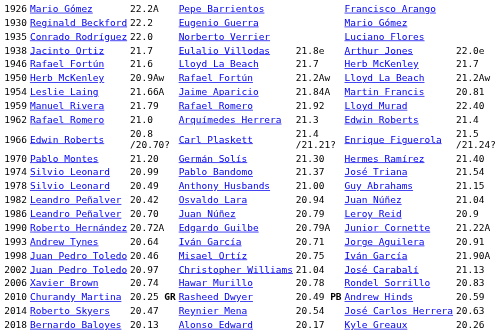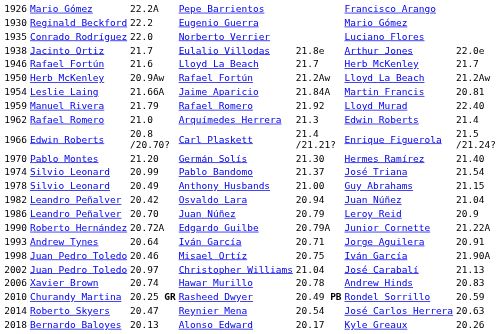Hawar Murillo | column 6: Rondel Sorrillo -> Andrew Hinds
Rasheed Dwyer | column 6: Andrew Hinds -> Rondel Sorrillo
